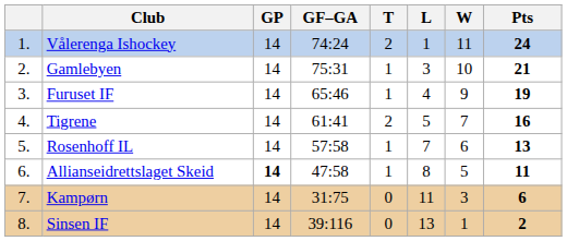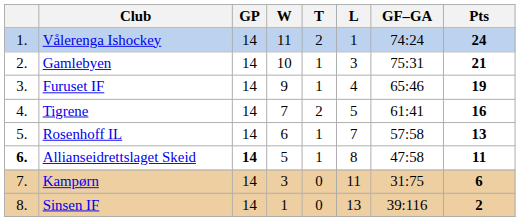columns swapped: W <-> GF–GA
Allianseidrettslaget Skeid | column 1: normal -> bold
